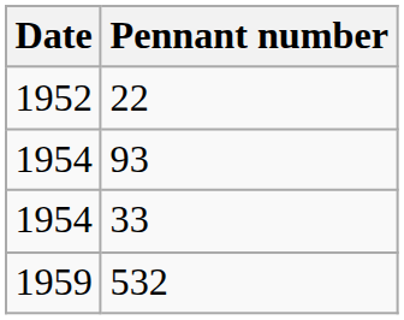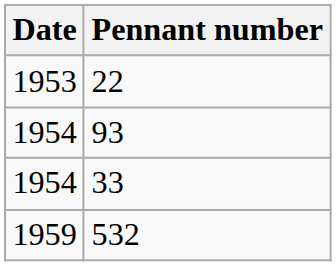22 | Date: 1952 -> 1953
